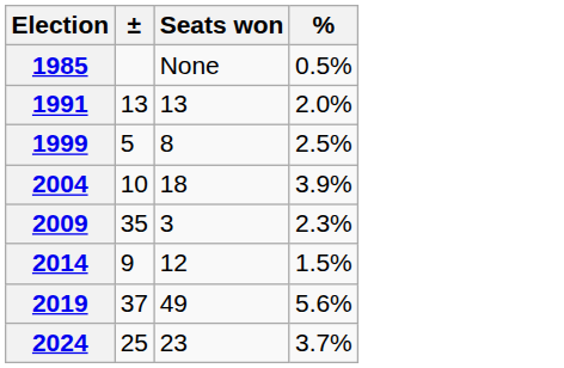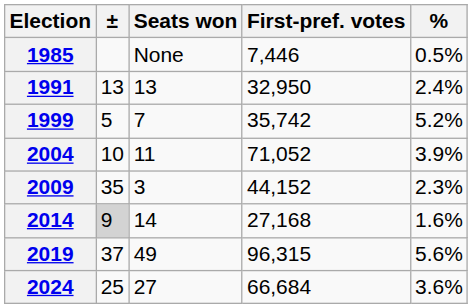+ column: First-pref. votes | 7,446 | 32,950 | 35,742 | 71,052 | 44,152 | 27,168 | 96,315 | 66,684
1991 | %: 2.0% -> 2.4%
1999 | Seats won: 8 -> 7
1999 | %: 2.5% -> 5.2%
2004 | Seats won: 18 -> 11
2014 | ±: no background -> lightgrey background
2014 | Seats won: 12 -> 14
2014 | %: 1.5% -> 1.6%
2024 | Seats won: 23 -> 27
2024 | %: 3.7% -> 3.6%
